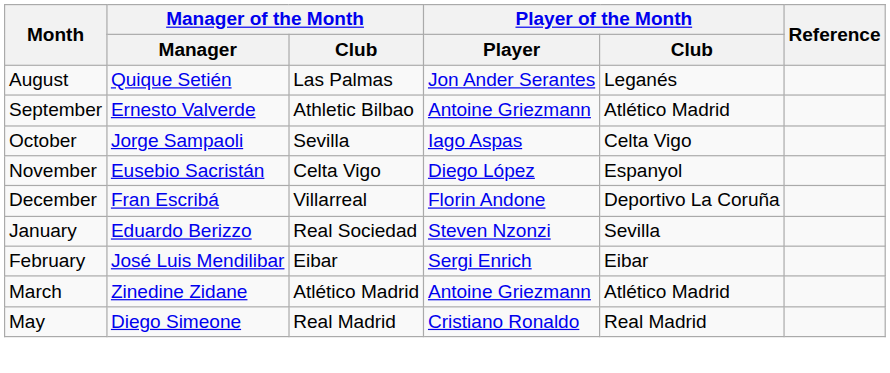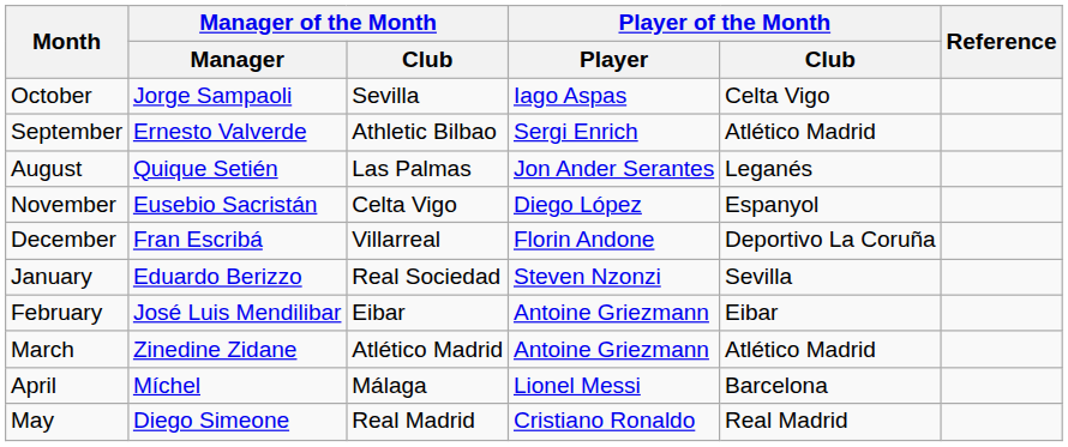rows swapped: August <-> October
September | Player of the Month / Player: Antoine Griezmann -> Sergi Enrich
February | Player of the Month / Player: Sergi Enrich -> Antoine Griezmann
+ row: April | Míchel | Málaga | Lionel Messi | Barcelona
